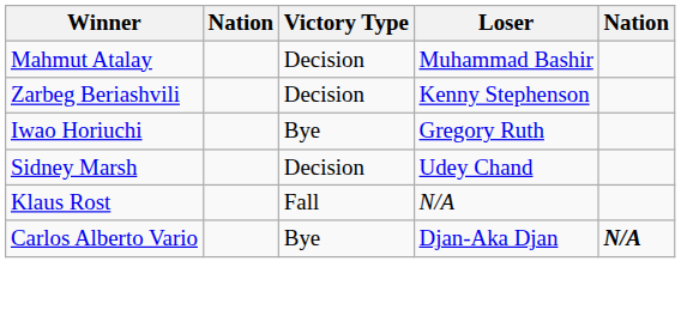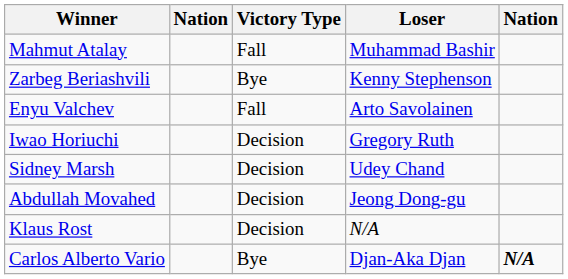Mahmut Atalay | Victory Type: Decision -> Fall
Zarbeg Beriashvili | Victory Type: Decision -> Bye
+ row: Enyu Valchev | Fall | Arto Savolainen
Iwao Horiuchi | Victory Type: Bye -> Decision
+ row: Abdullah Movahed | Decision | Jeong Dong-gu
Klaus Rost | Victory Type: Fall -> Decision
